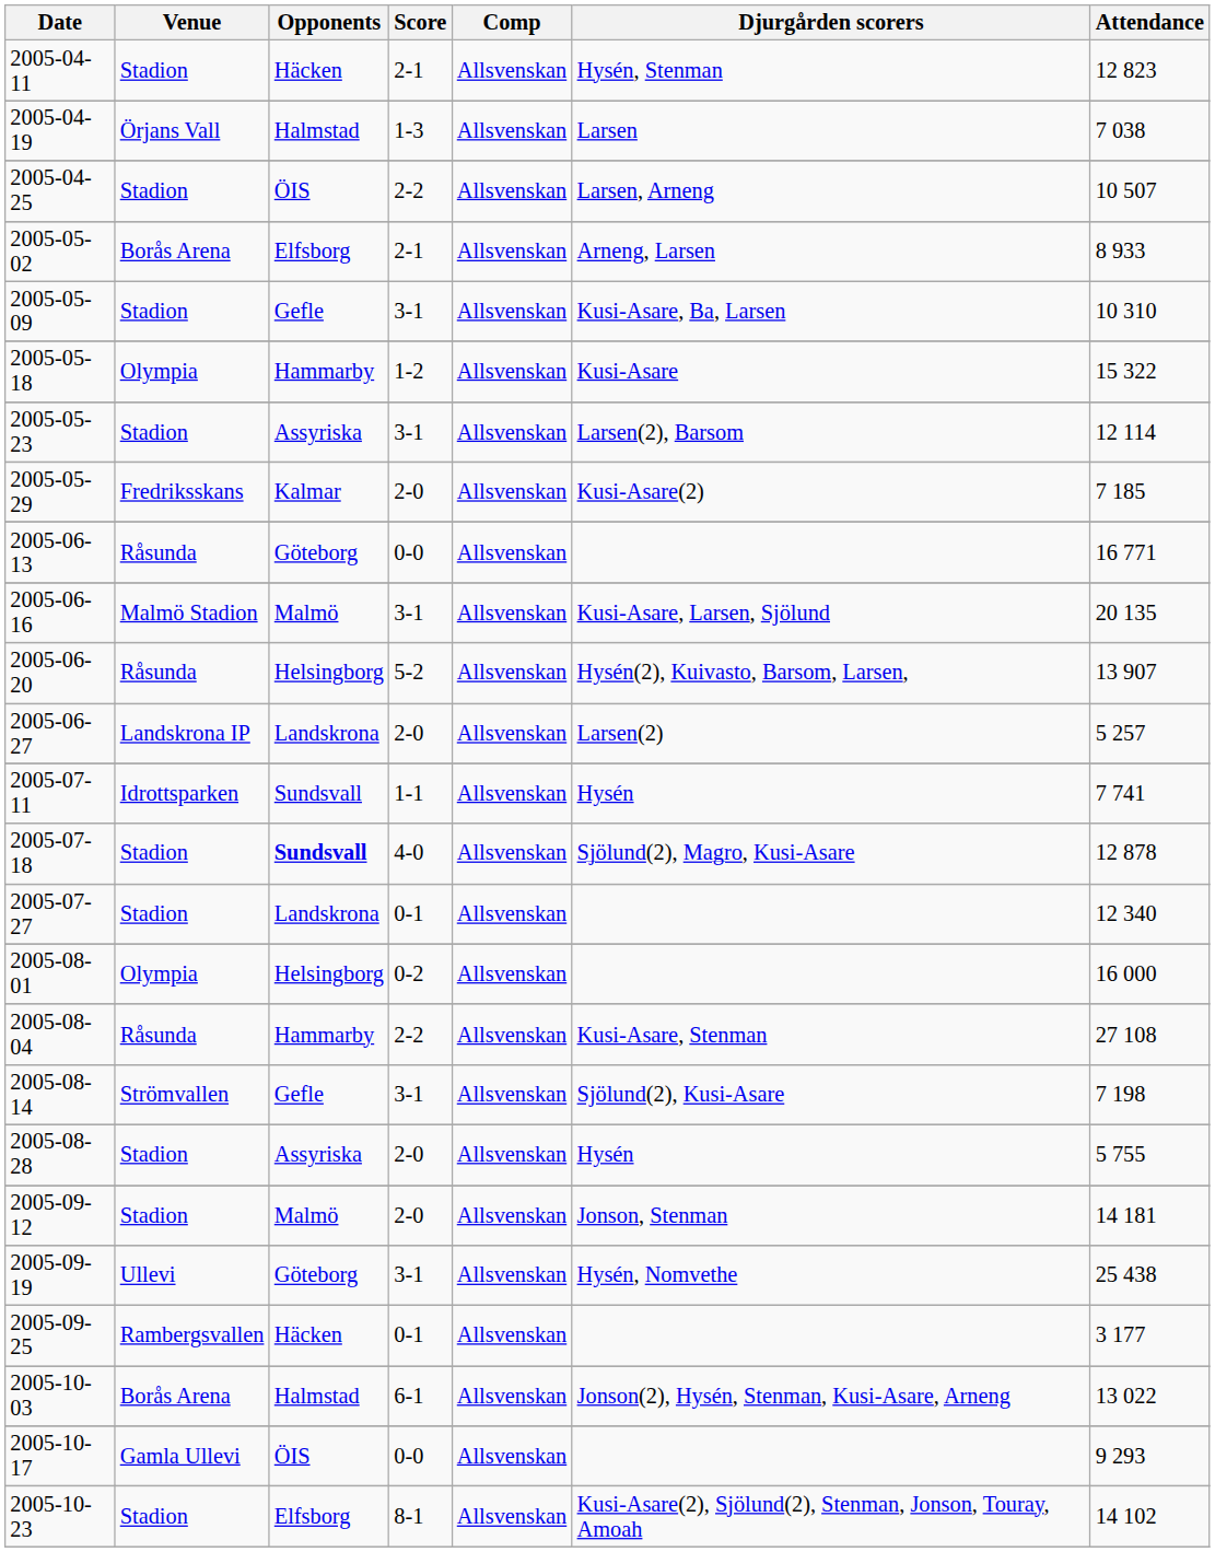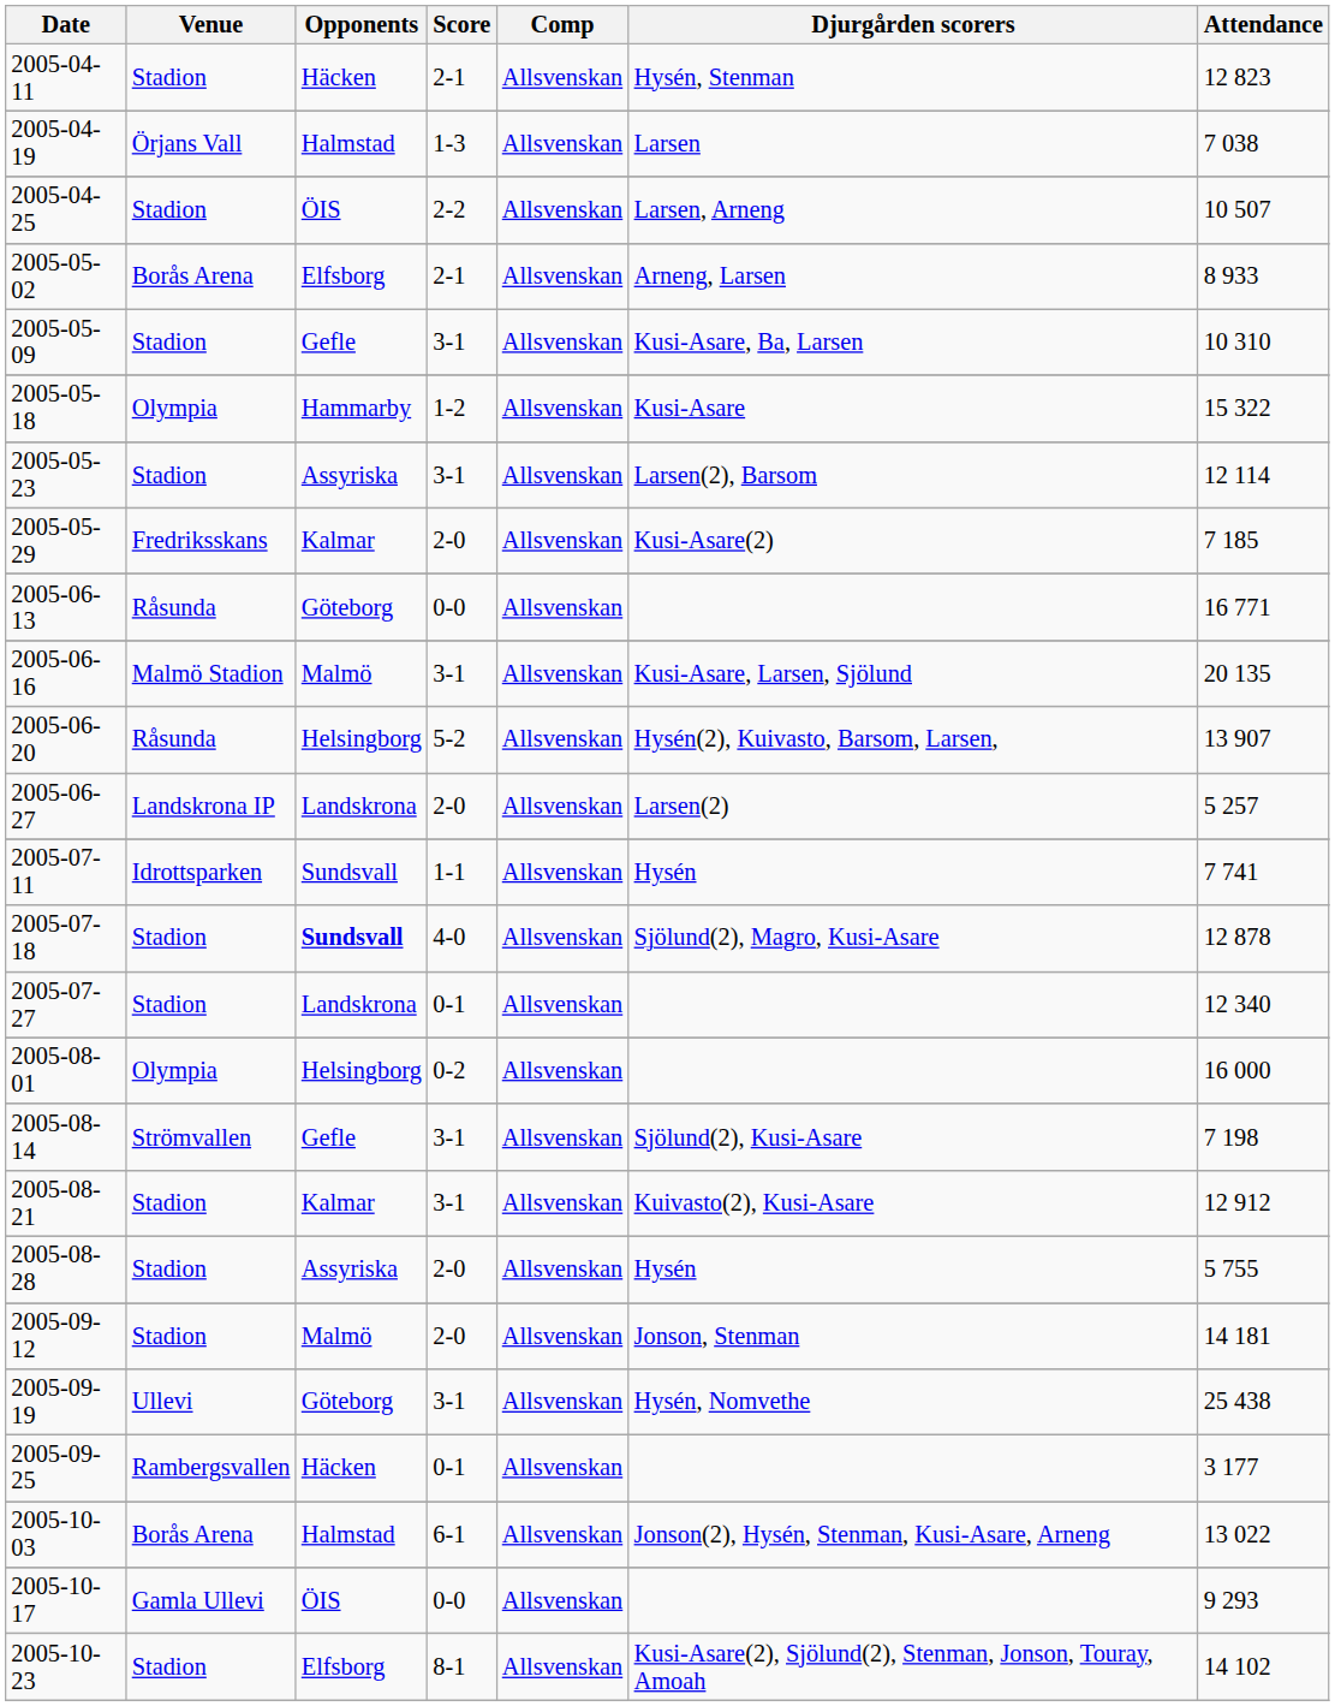- row: 2005-08-04 | Råsunda | Hammarby | 2-2 | Allsvenskan | Kusi-Asare, Stenman | 27 108
+ row: 2005-08-21 | Stadion | Kalmar | 3-1 | Allsvenskan | Kuivasto(2), Kusi-Asare | 12 912
